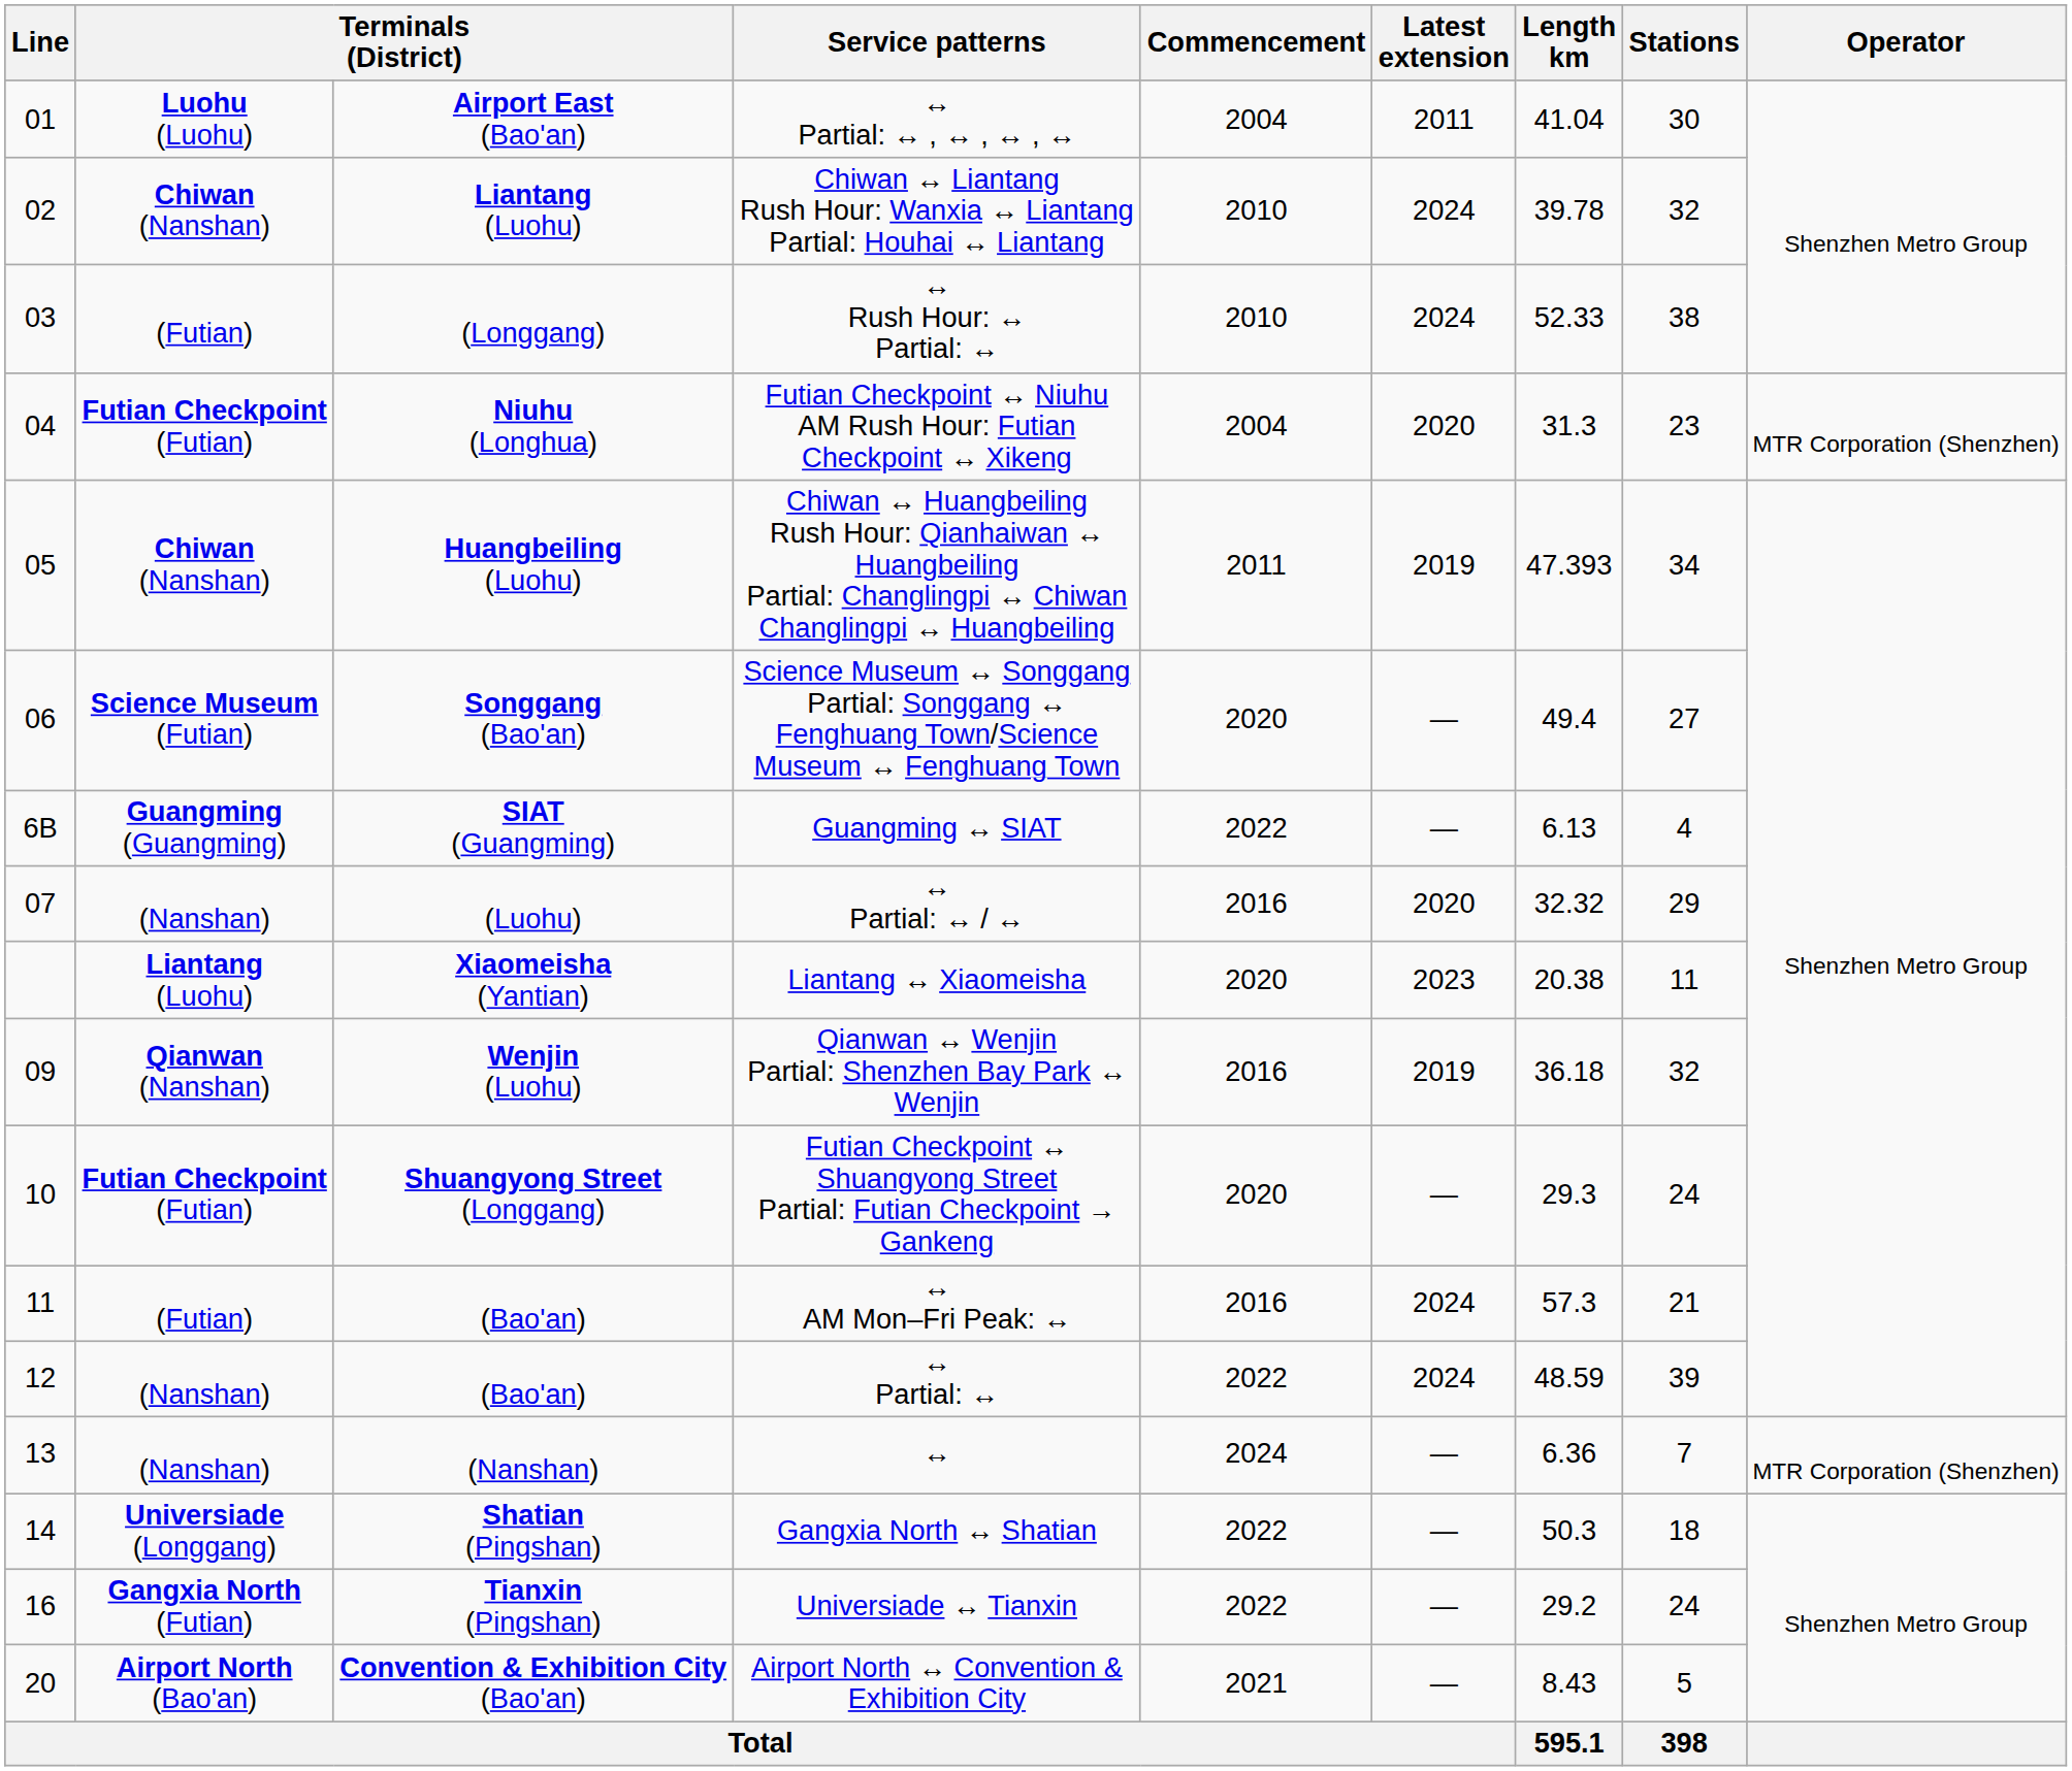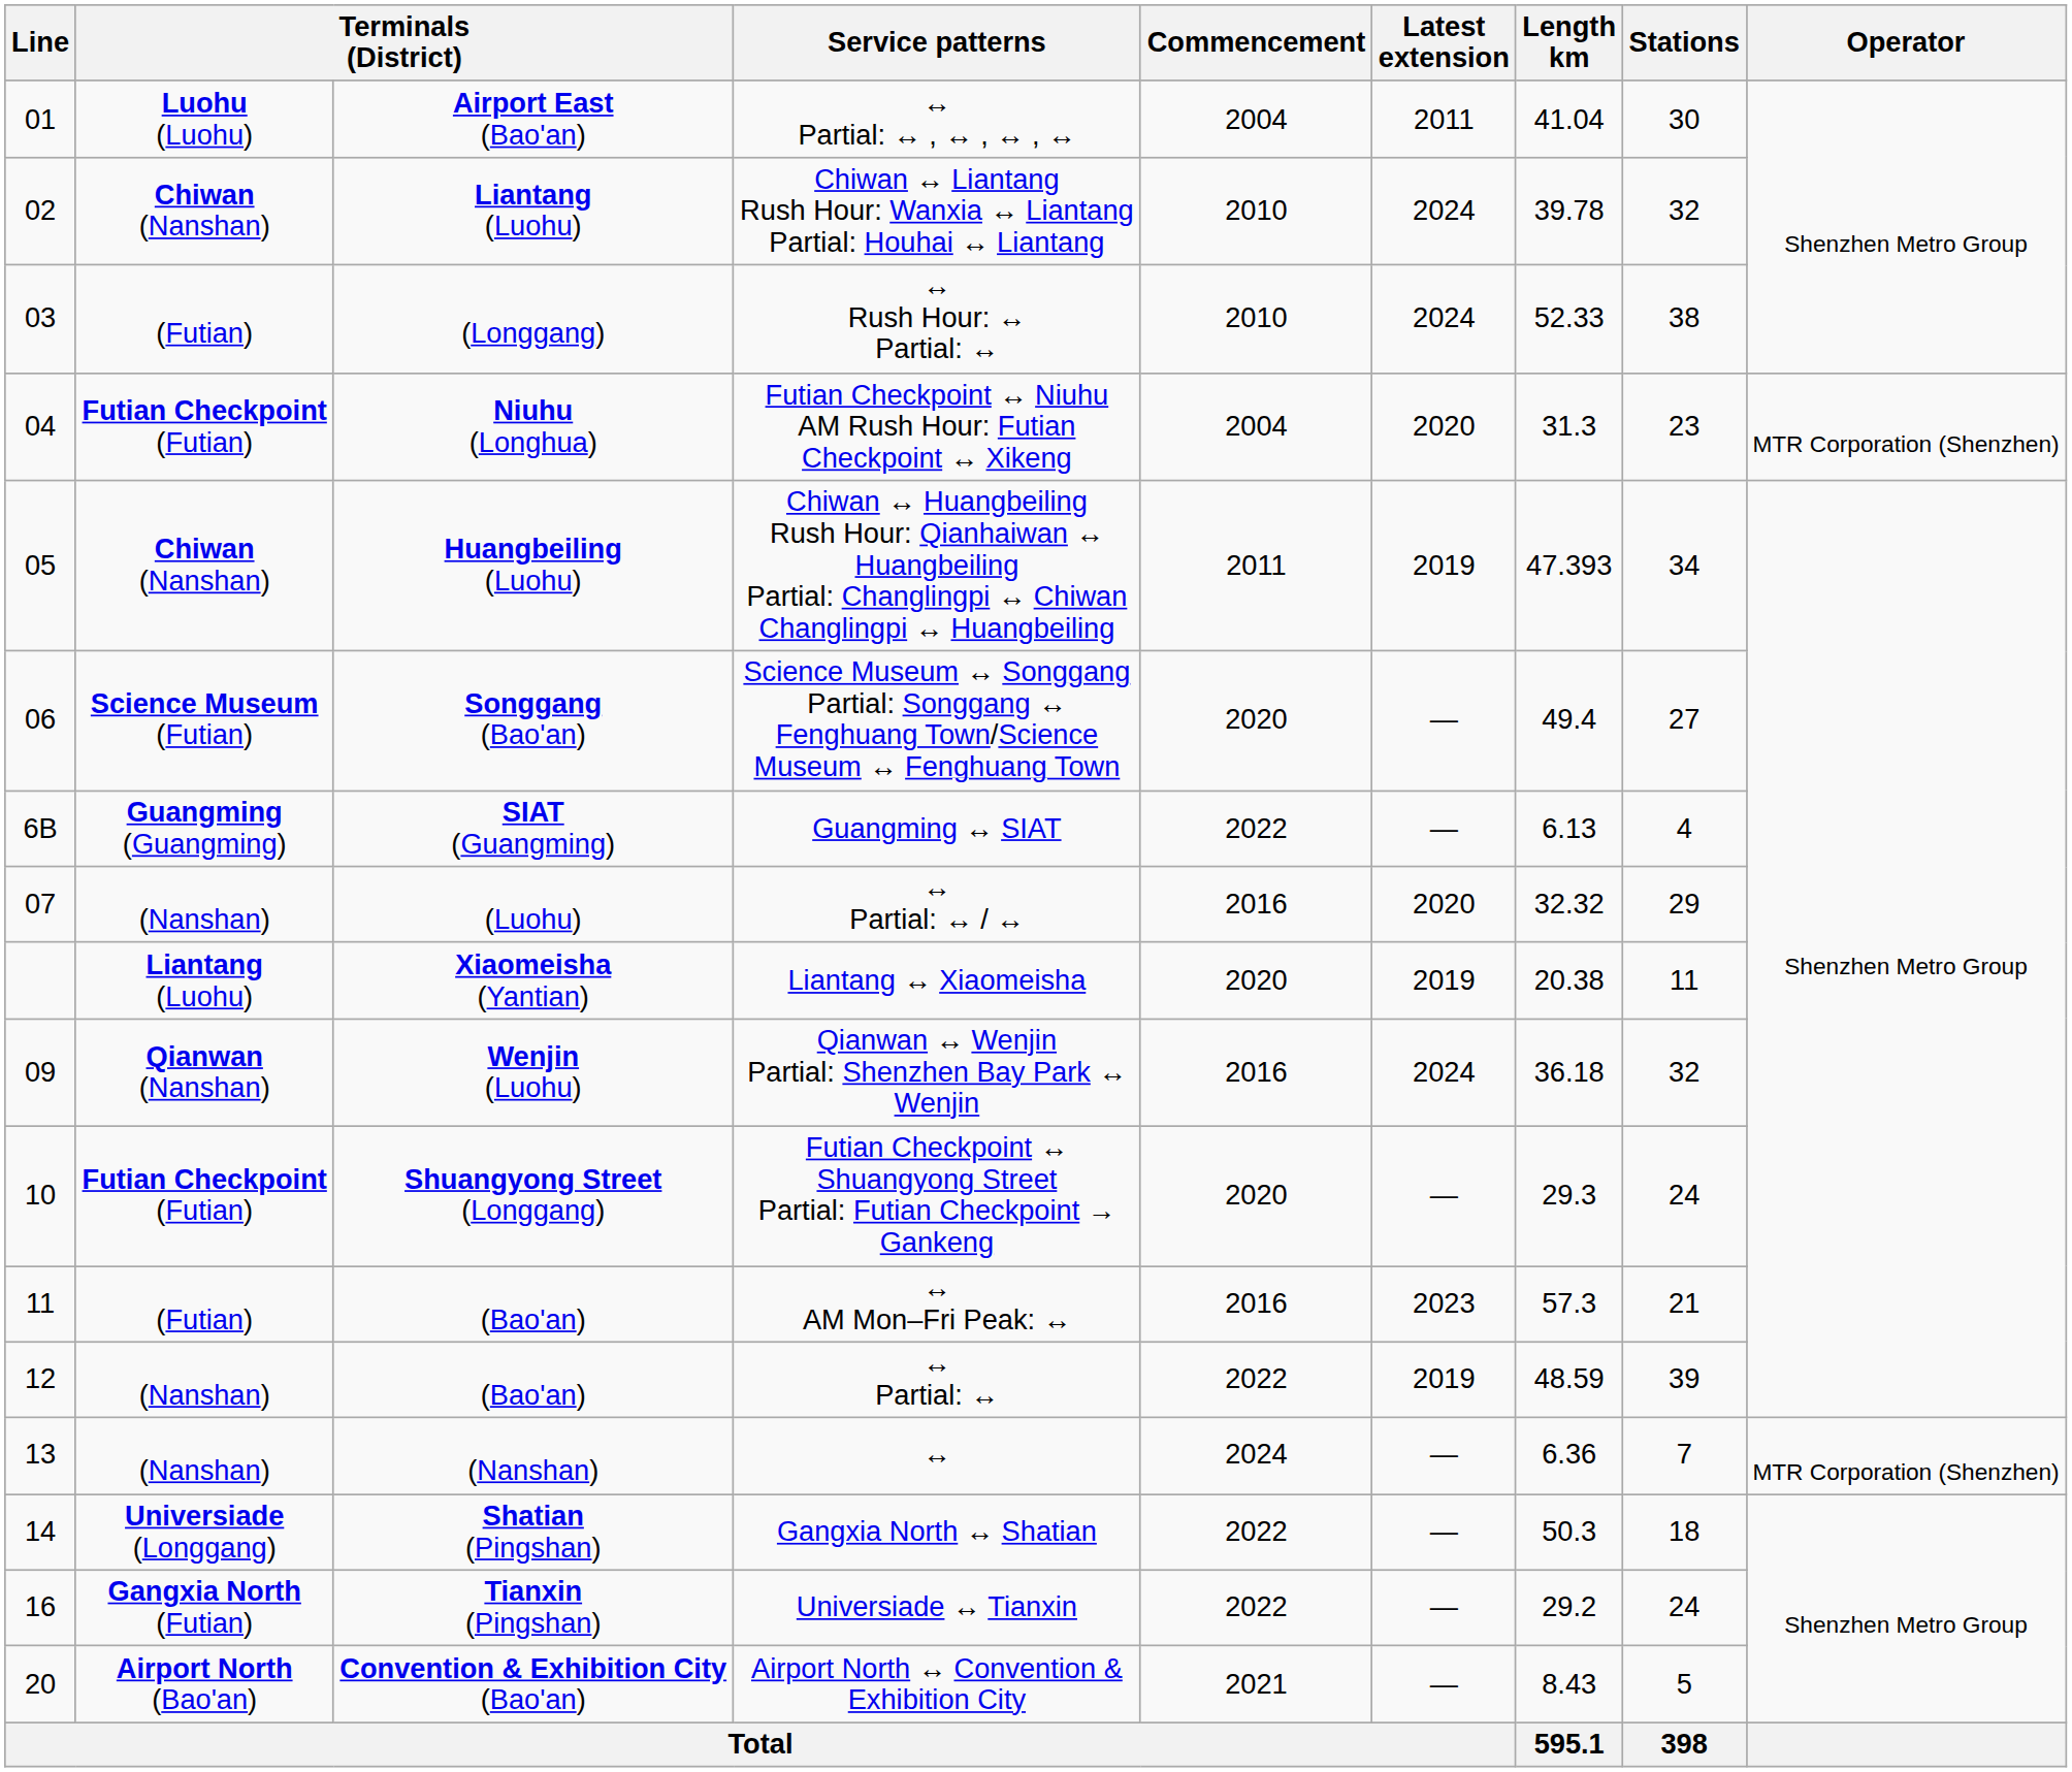Liantang ↔ Xiaomeisha | Latest extension: 2023 -> 2019
Qianwan ↔ Wenjin Partial: Shenzhen Bay Park ↔ Wenjin | Latest extension: 2019 -> 2024
↔ AM Mon–Fri Peak: ↔ | Latest extension: 2024 -> 2023
↔ Partial: ↔ | Latest extension: 2024 -> 2019
